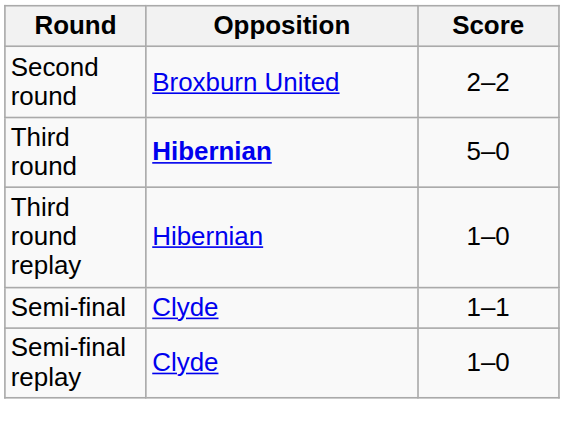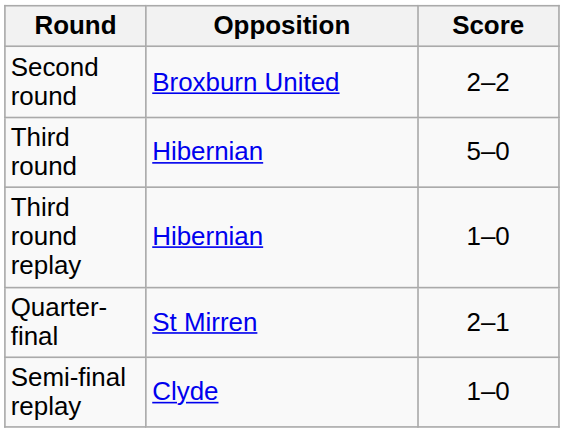Third round | Opposition: bold -> normal
+ row: Quarter-final | St Mirren | 2–1
- row: Semi-final | Clyde | 1–1
